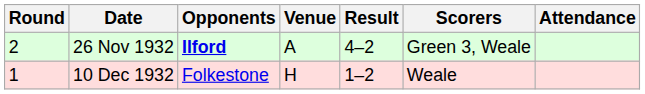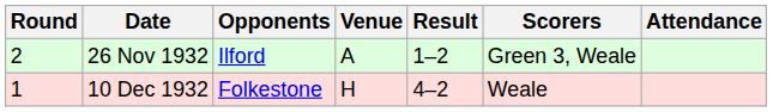26 Nov 1932 | Opponents: bold -> normal
26 Nov 1932 | Result: 4–2 -> 1–2
10 Dec 1932 | Result: 1–2 -> 4–2
